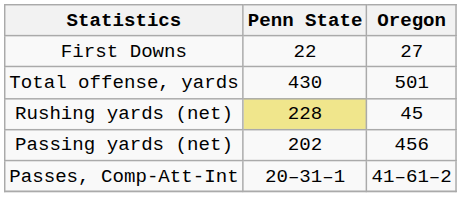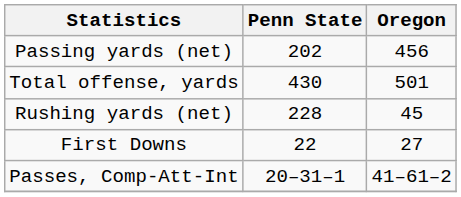rows swapped: First Downs <-> Passing yards (net)
Rushing yards (net) | Penn State: khaki background -> no background
